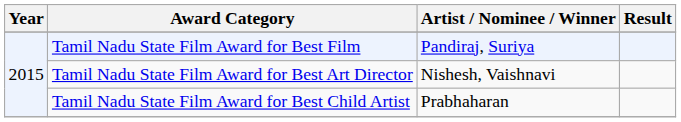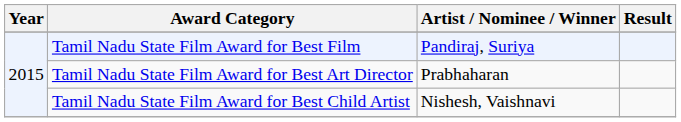Tamil Nadu State Film Award for Best Art Director | Artist / Nominee / Winner: Nishesh, Vaishnavi -> Prabhaharan
Tamil Nadu State Film Award for Best Child Artist | Artist / Nominee / Winner: Prabhaharan -> Nishesh, Vaishnavi
